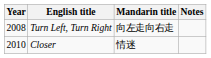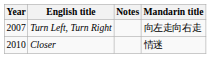columns swapped: Mandarin title <-> Notes
Turn Left, Turn Right | Year: 2008 -> 2007
